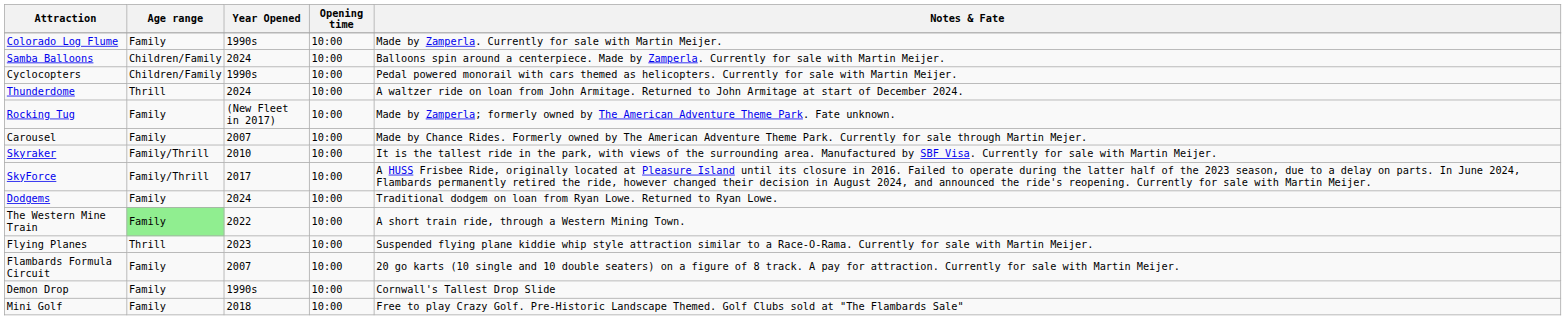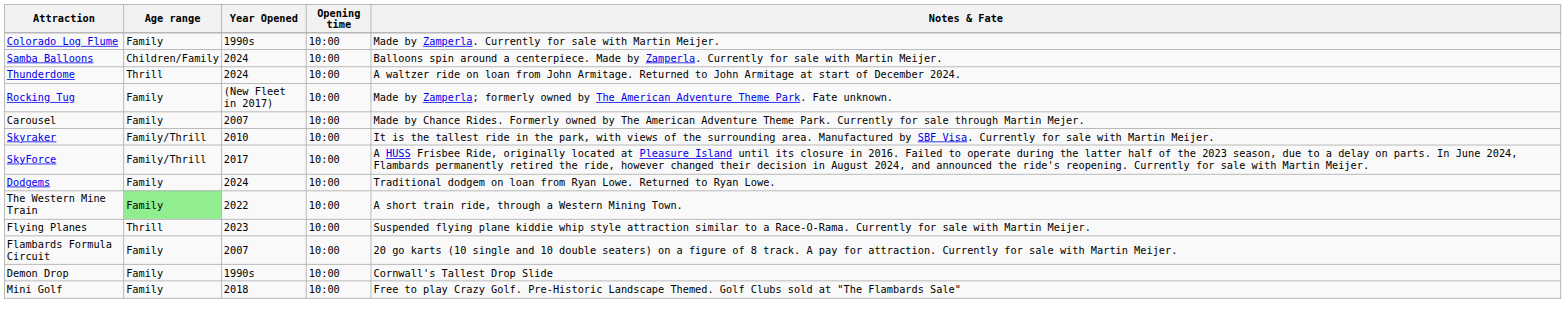- row: Cyclocopters | Children/Family | 1990s | 10:00 | Pedal powered monorail with cars themed as helicopters. Currently for sale with Martin Meijer.
